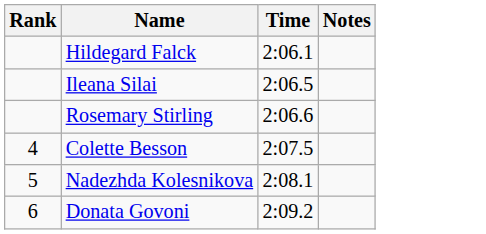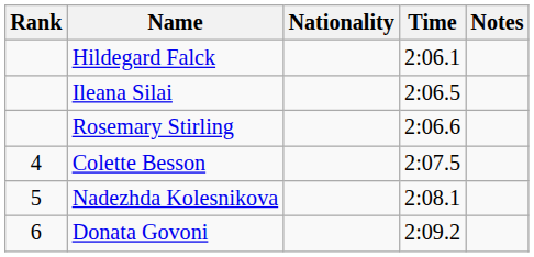+ column: Nationality
